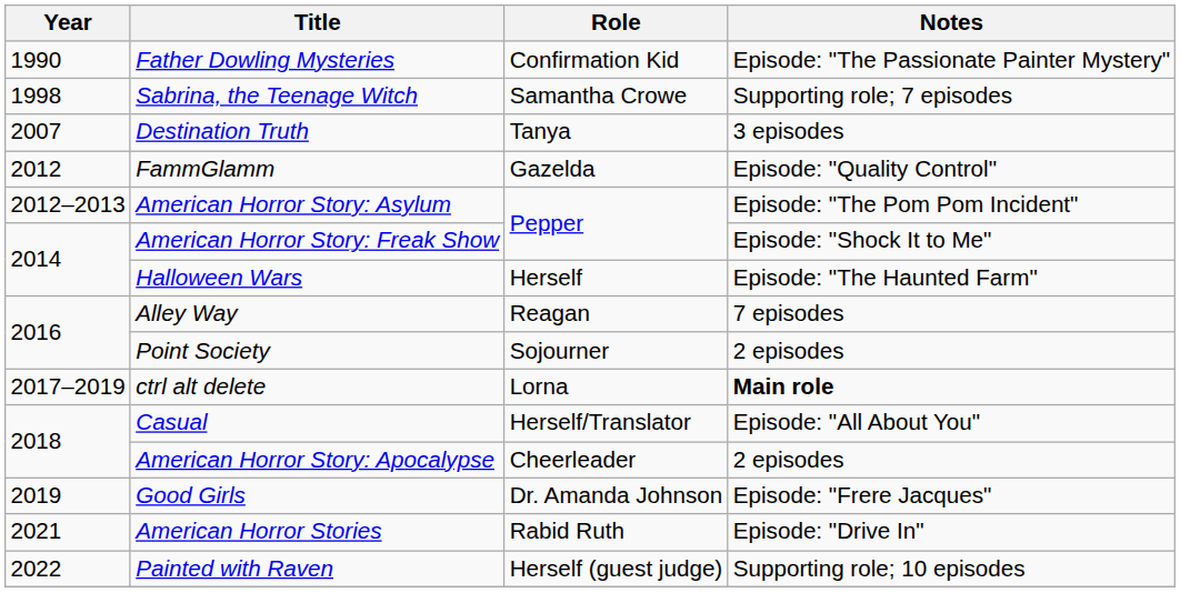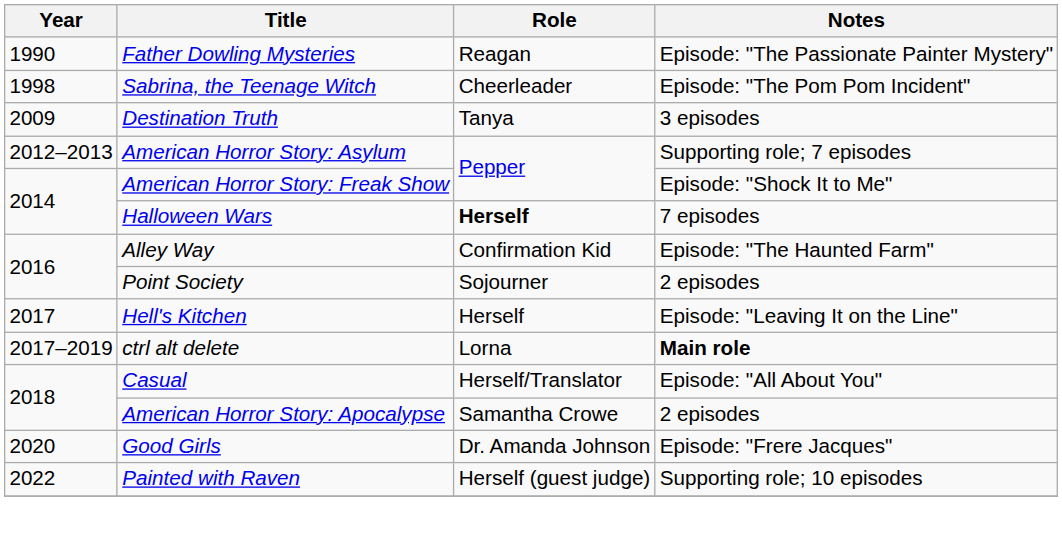Father Dowling Mysteries | Role: Confirmation Kid -> Reagan
Sabrina, the Teenage Witch | Role: Samantha Crowe -> Cheerleader
Sabrina, the Teenage Witch | Notes: Supporting role; 7 episodes -> Episode: "The Pom Pom Incident"
Destination Truth | Year: 2007 -> 2009
- row: 2012 | FammGlamm | Gazelda | Episode: "Quality Control"
American Horror Story: Asylum | Notes: Episode: "The Pom Pom Incident" -> Supporting role; 7 episodes
Halloween Wars | Role: normal -> bold
Halloween Wars | Notes: Episode: "The Haunted Farm" -> 7 episodes
Alley Way | Role: Reagan -> Confirmation Kid
Alley Way | Notes: 7 episodes -> Episode: "The Haunted Farm"
+ row: 2017 | Hell's Kitchen | Herself | Episode: "Leaving It on the Line"
American Horror Story: Apocalypse | Role: Cheerleader -> Samantha Crowe
Good Girls | Year: 2019 -> 2020
- row: 2021 | American Horror Stories | Rabid Ruth | Episode: "Drive In"
